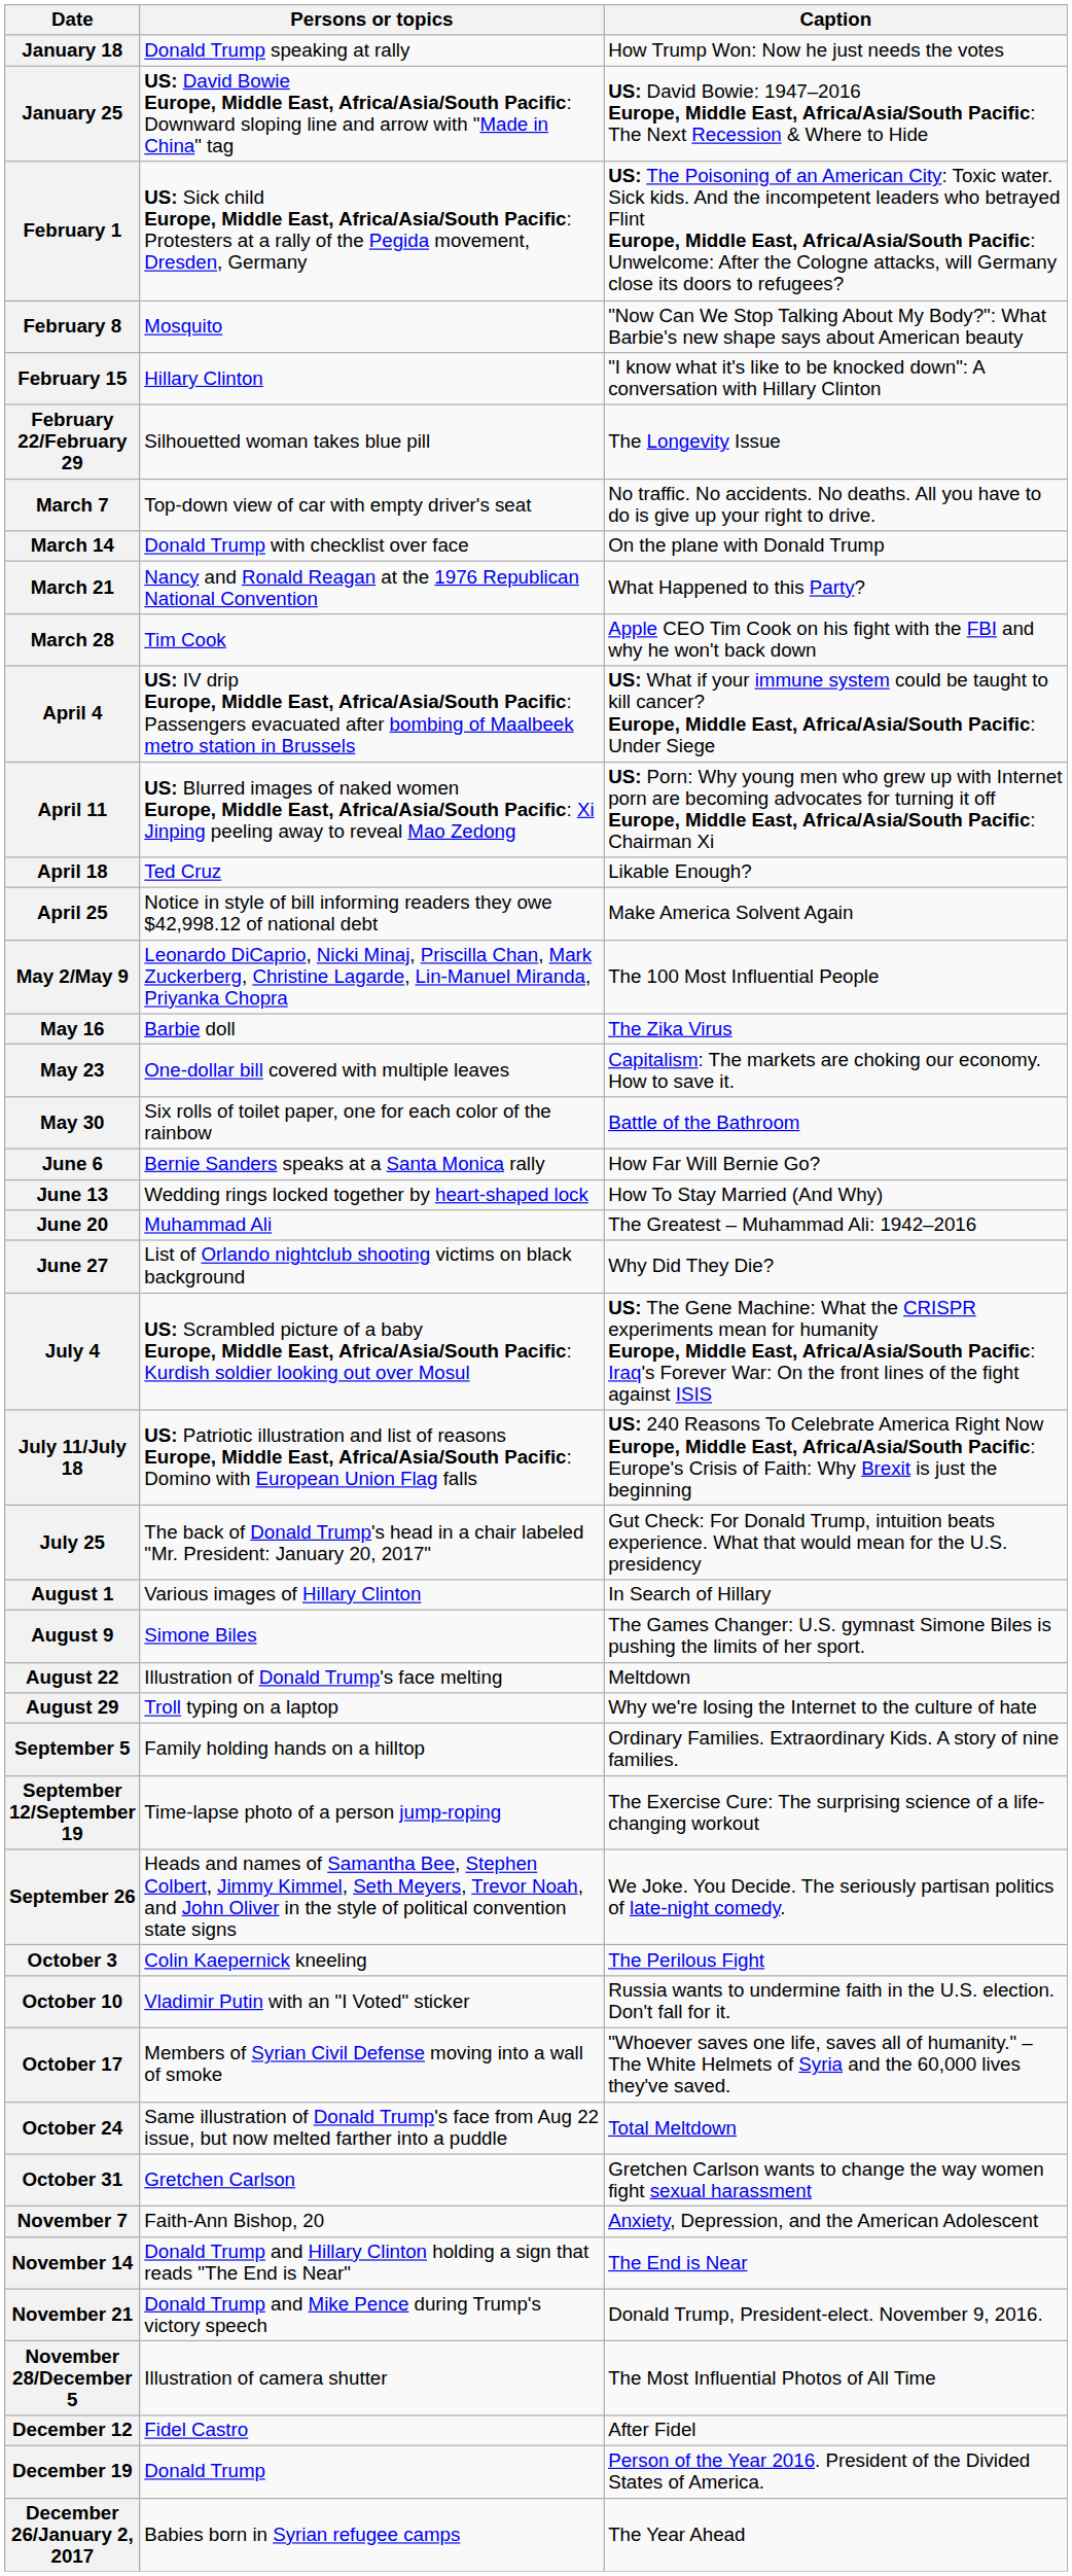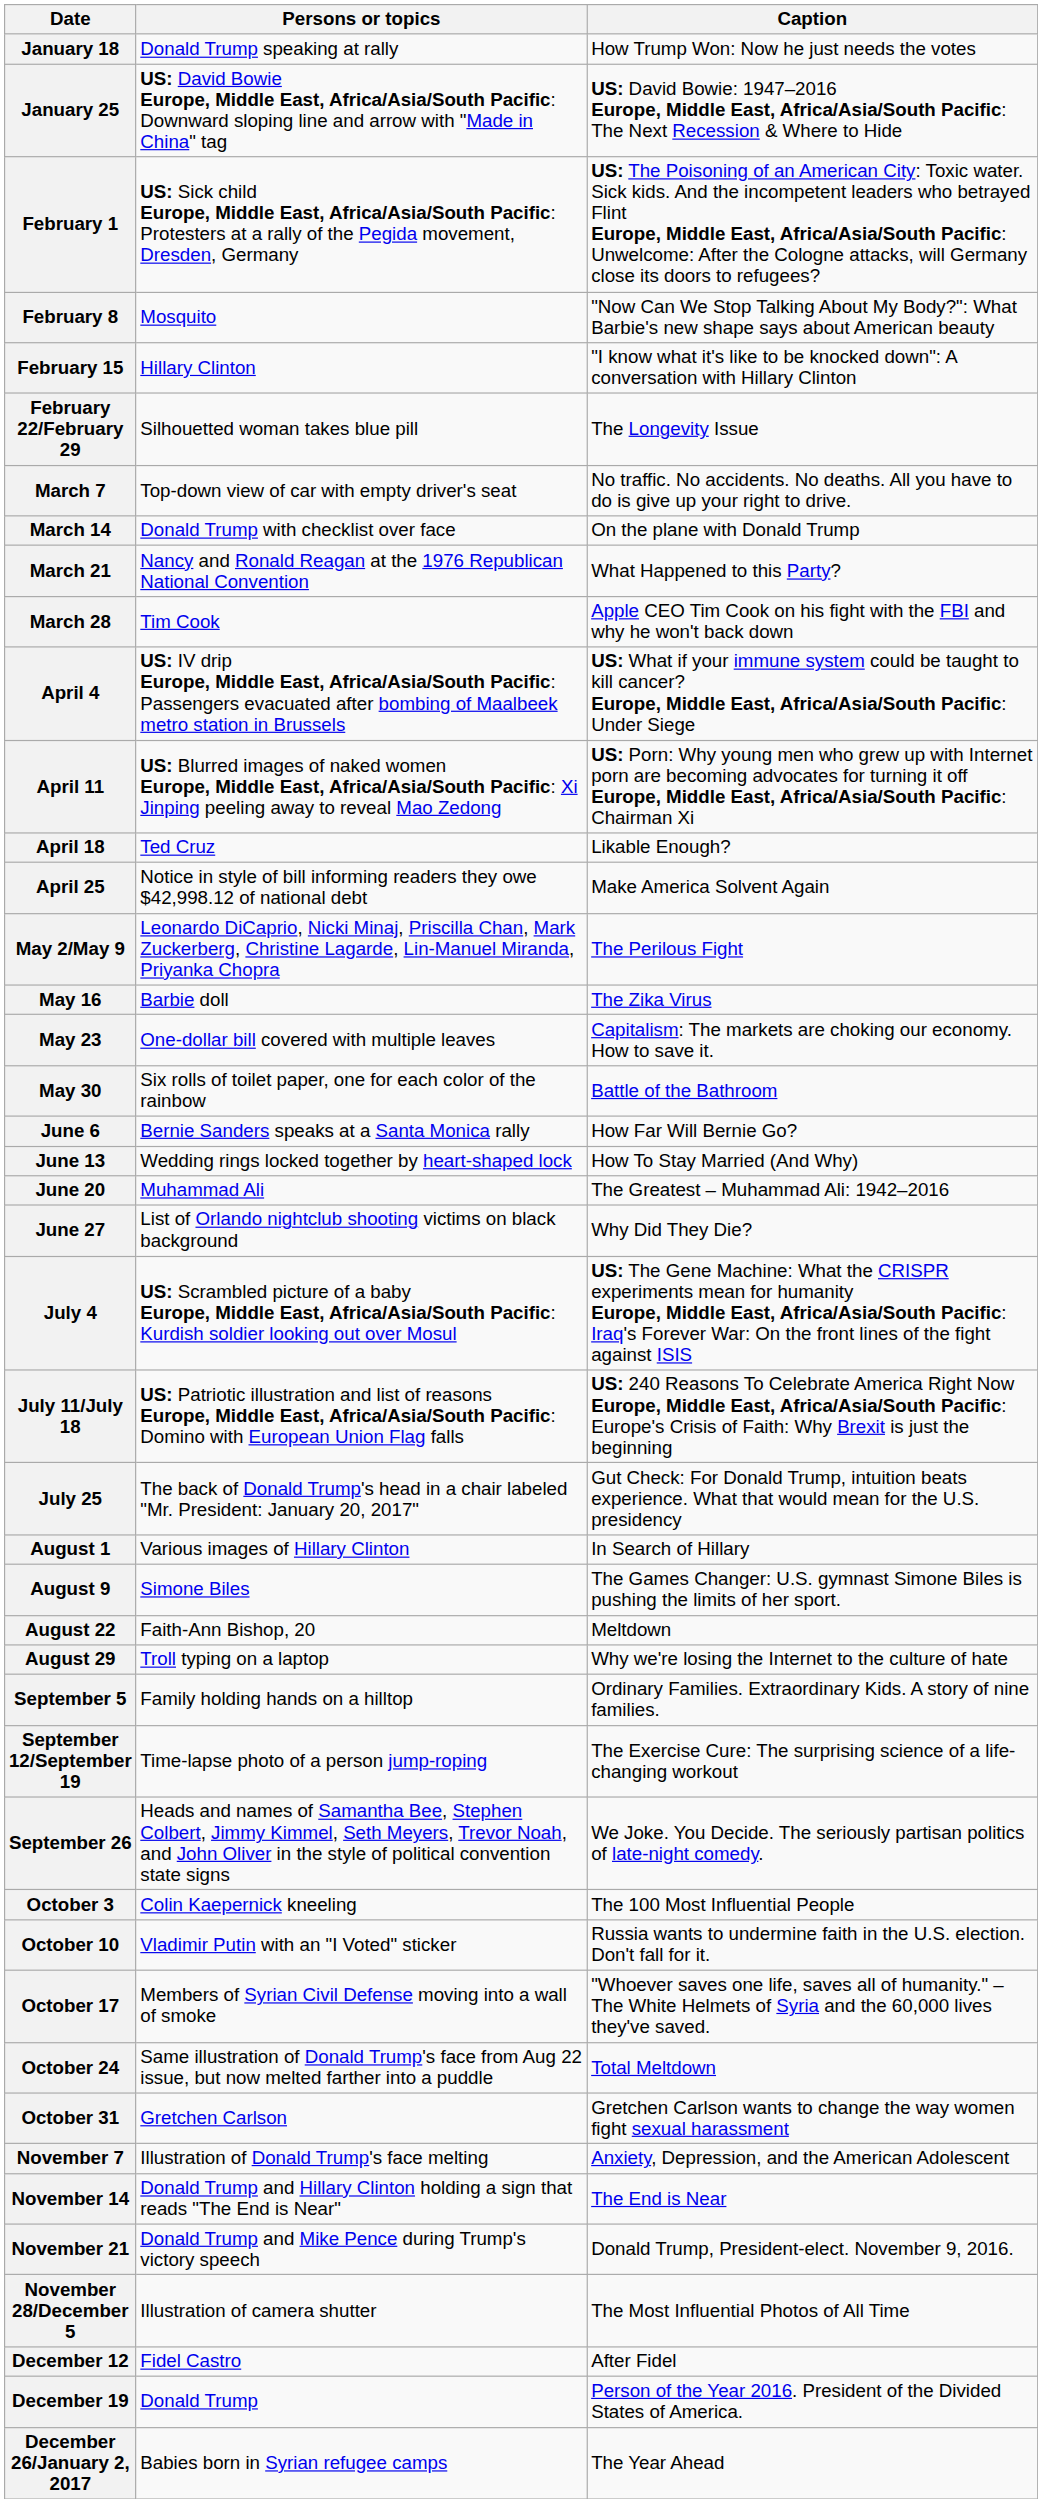May 2/May 9 | Caption: The 100 Most Influential People -> The Perilous Fight
August 22 | Persons or topics: Illustration of Donald Trump's face melting -> Faith-Ann Bishop, 20
October 3 | Caption: The Perilous Fight -> The 100 Most Influential People
November 7 | Persons or topics: Faith-Ann Bishop, 20 -> Illustration of Donald Trump's face melting
